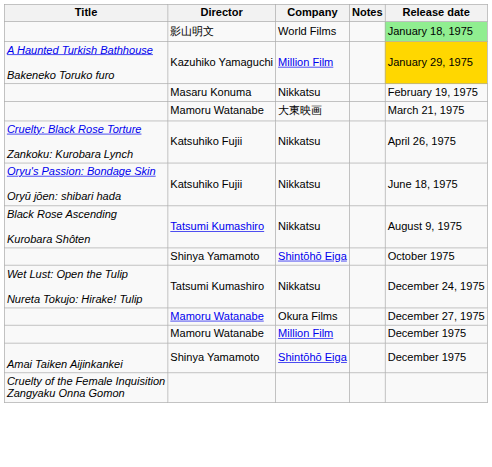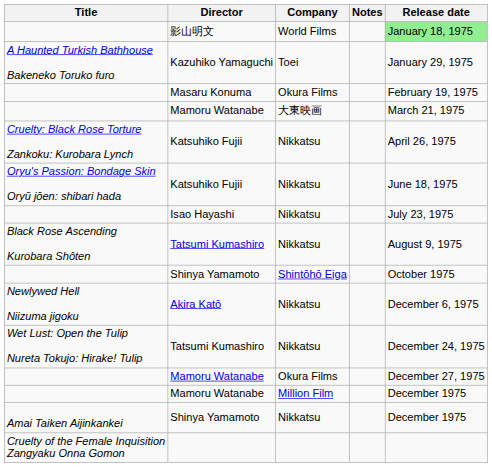Kazuhiko Yamaguchi | Company: Million Film -> Toei
Kazuhiko Yamaguchi | Release date: gold background -> no background
Masaru Konuma | Company: Nikkatsu -> Okura Films
+ row: Isao Hayashi | Nikkatsu | July 23, 1975
+ row: Newlywed Hell Niizuma jigoku | Akira Katō | Nikkatsu | December 6, 1975
Amai Taiken Aijinkankei / Shinya Yamamoto | Company: Shintōhō Eiga -> Nikkatsu
